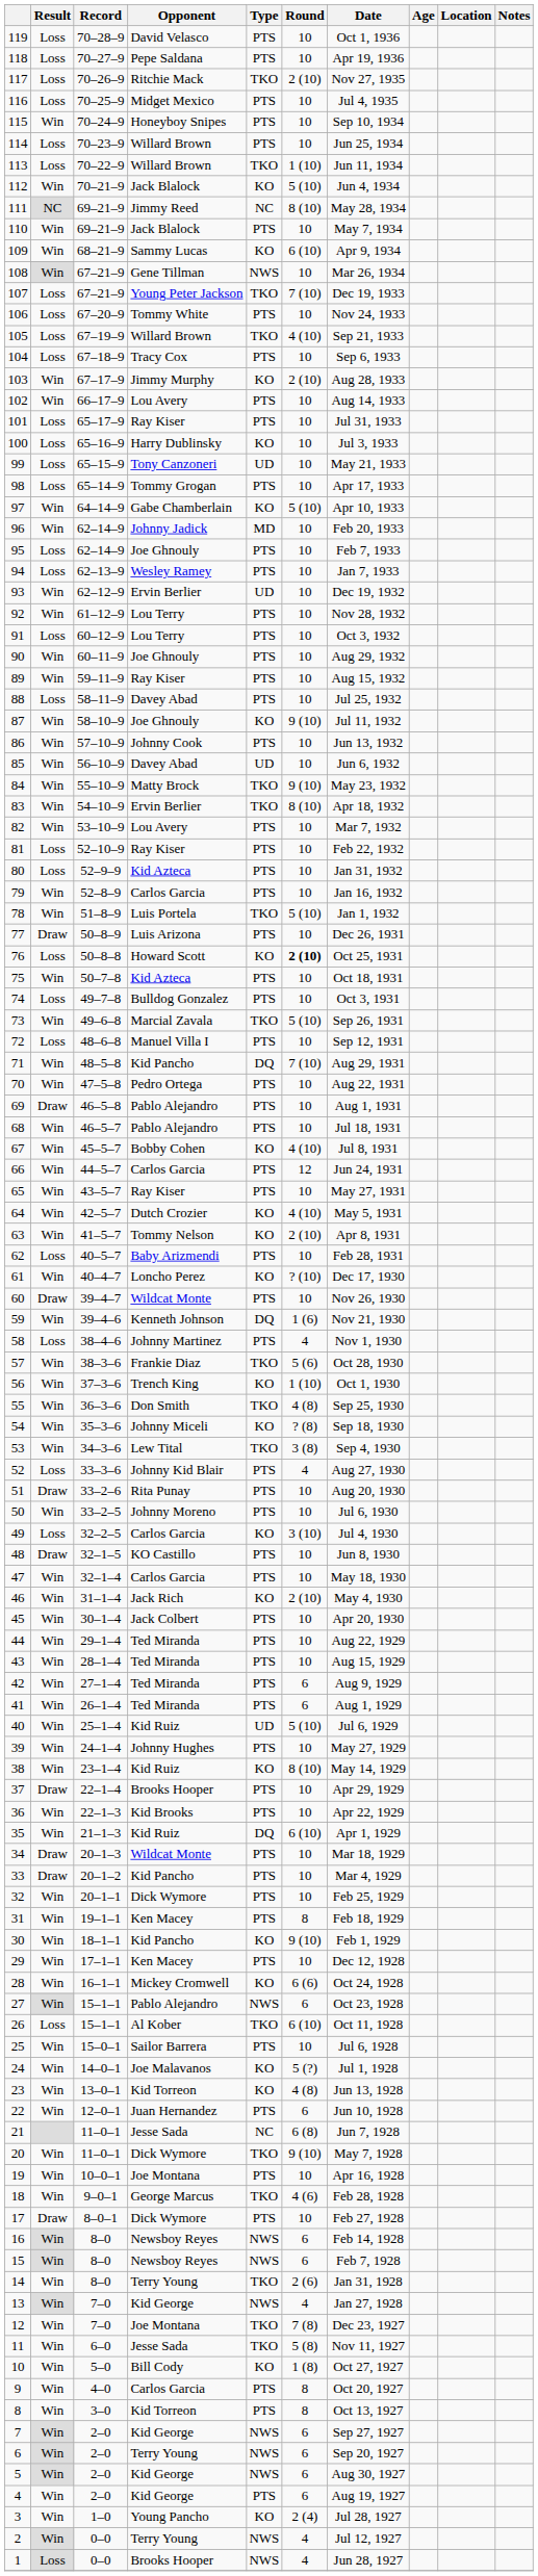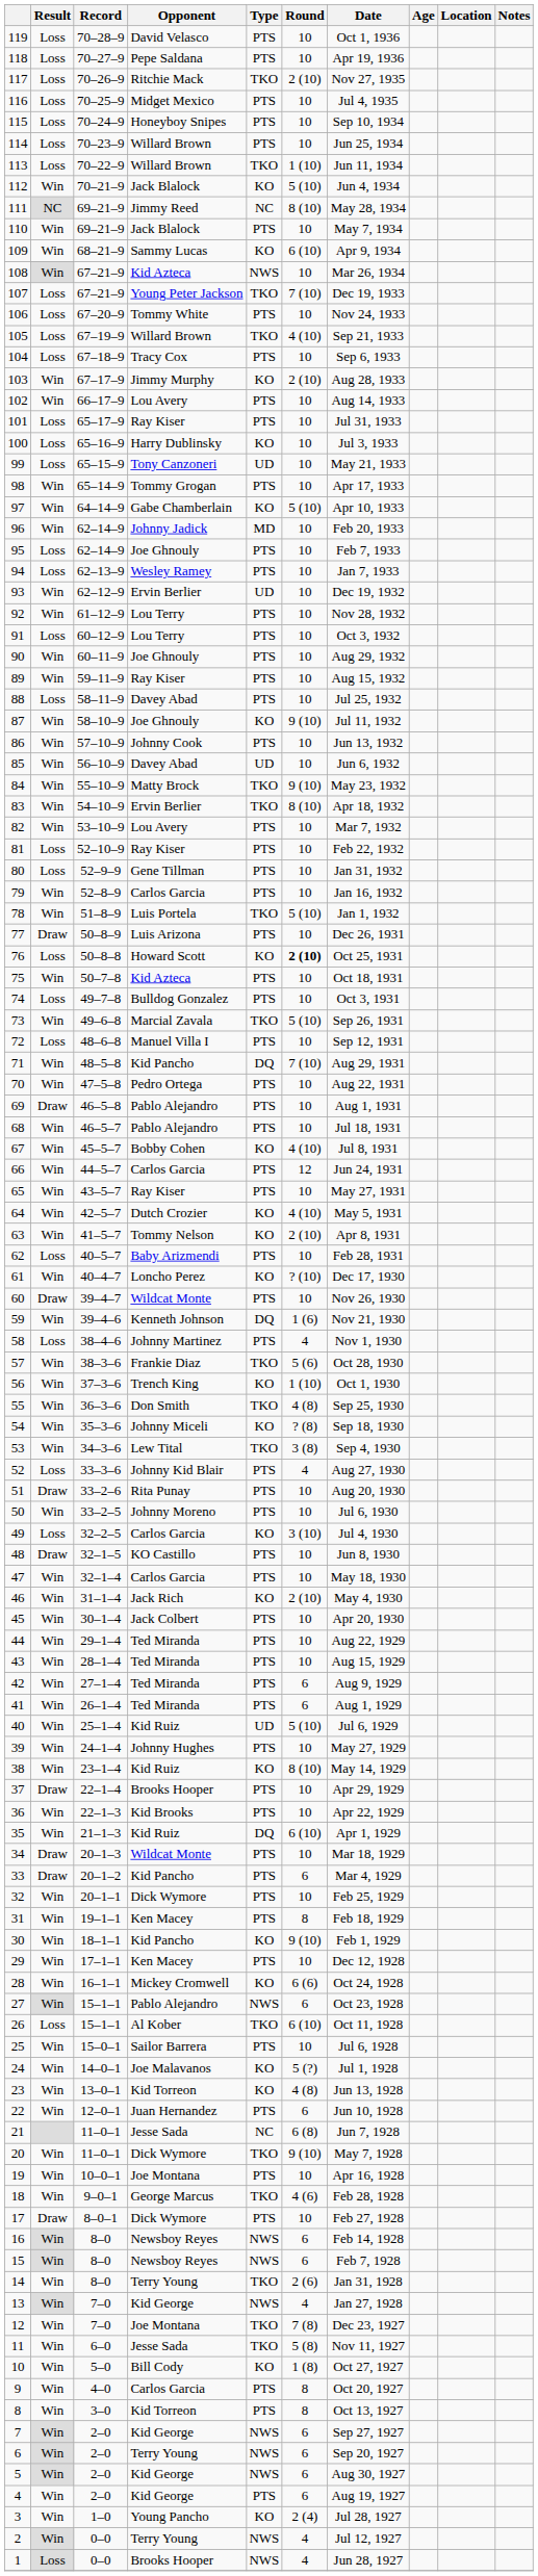115 | Result: Win -> Loss
108 | Opponent: Gene Tillman -> Kid Azteca
98 | Result: Loss -> Win
80 | Opponent: Kid Azteca -> Gene Tillman
33 | Round: 10 -> 6
